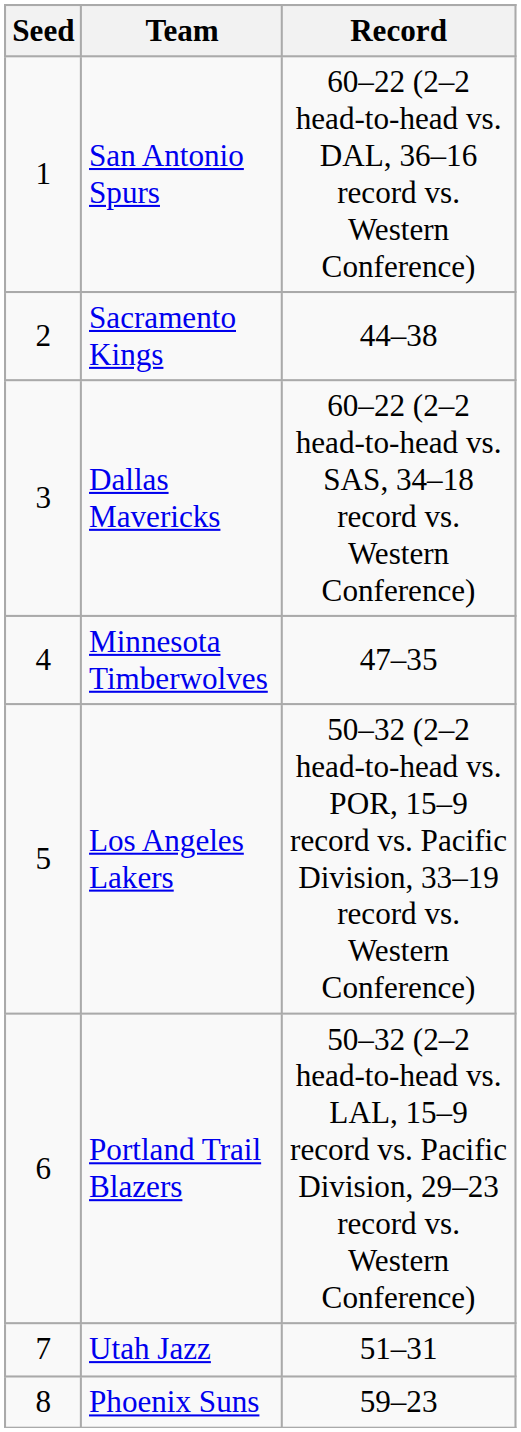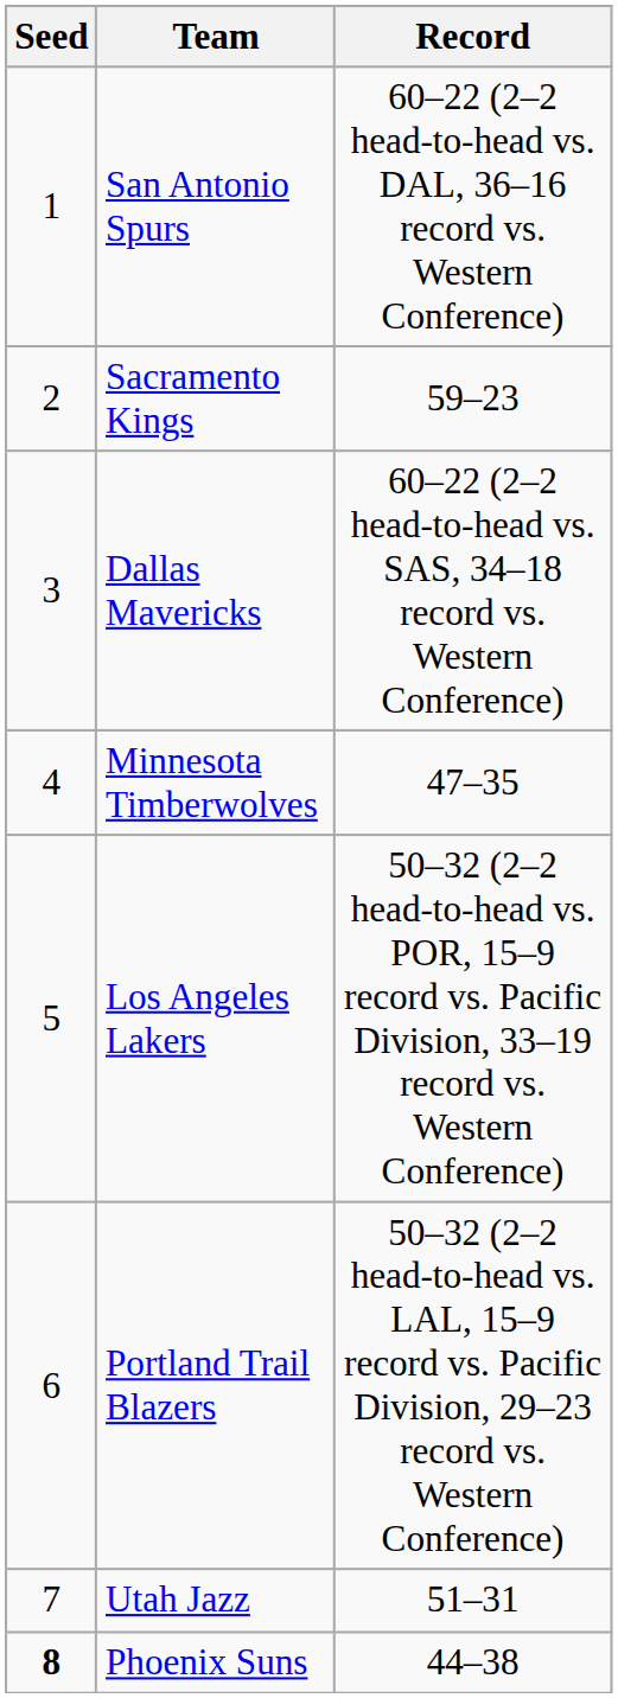Sacramento Kings | Record: 44–38 -> 59–23
Phoenix Suns | Seed: normal -> bold
Phoenix Suns | Record: 59–23 -> 44–38
